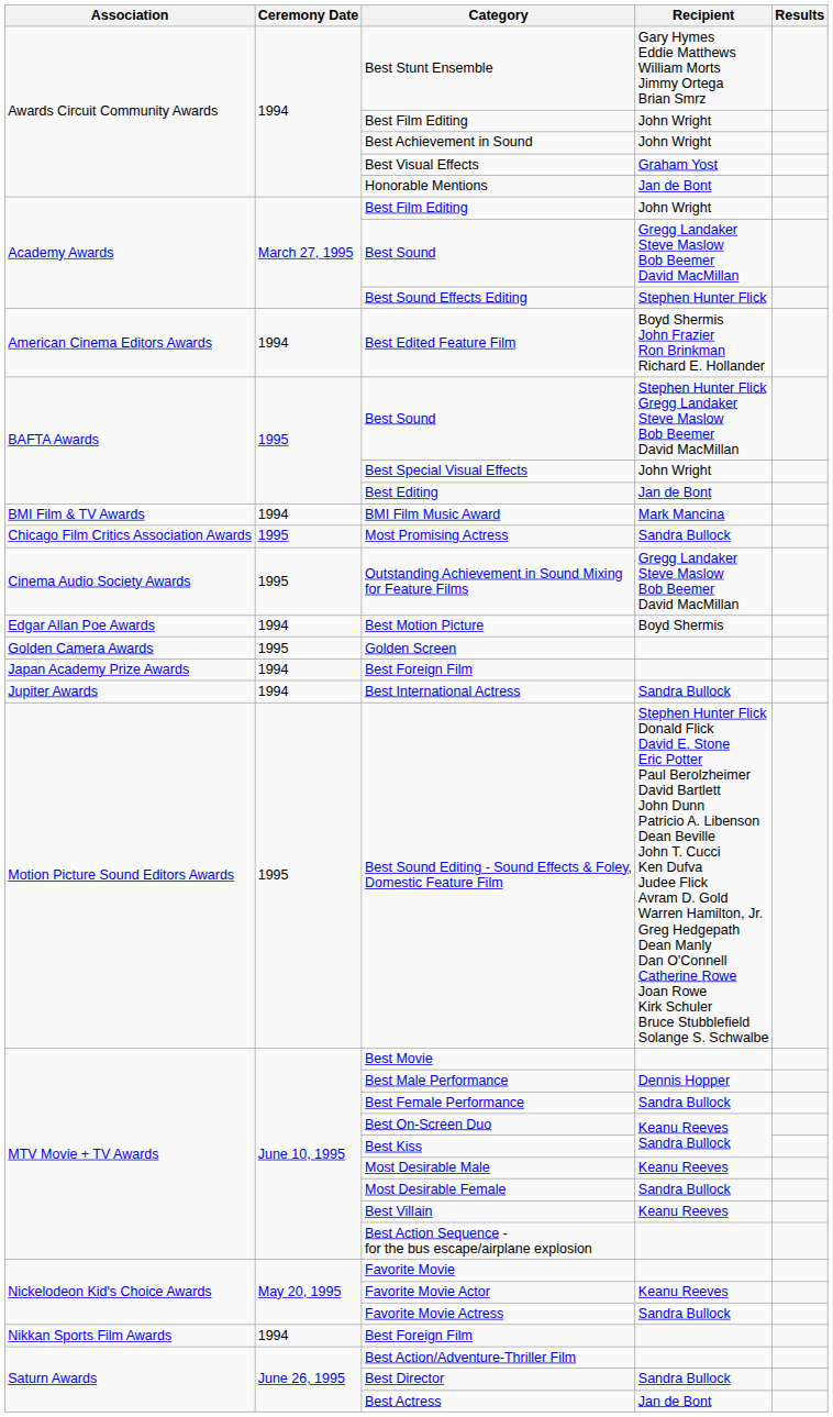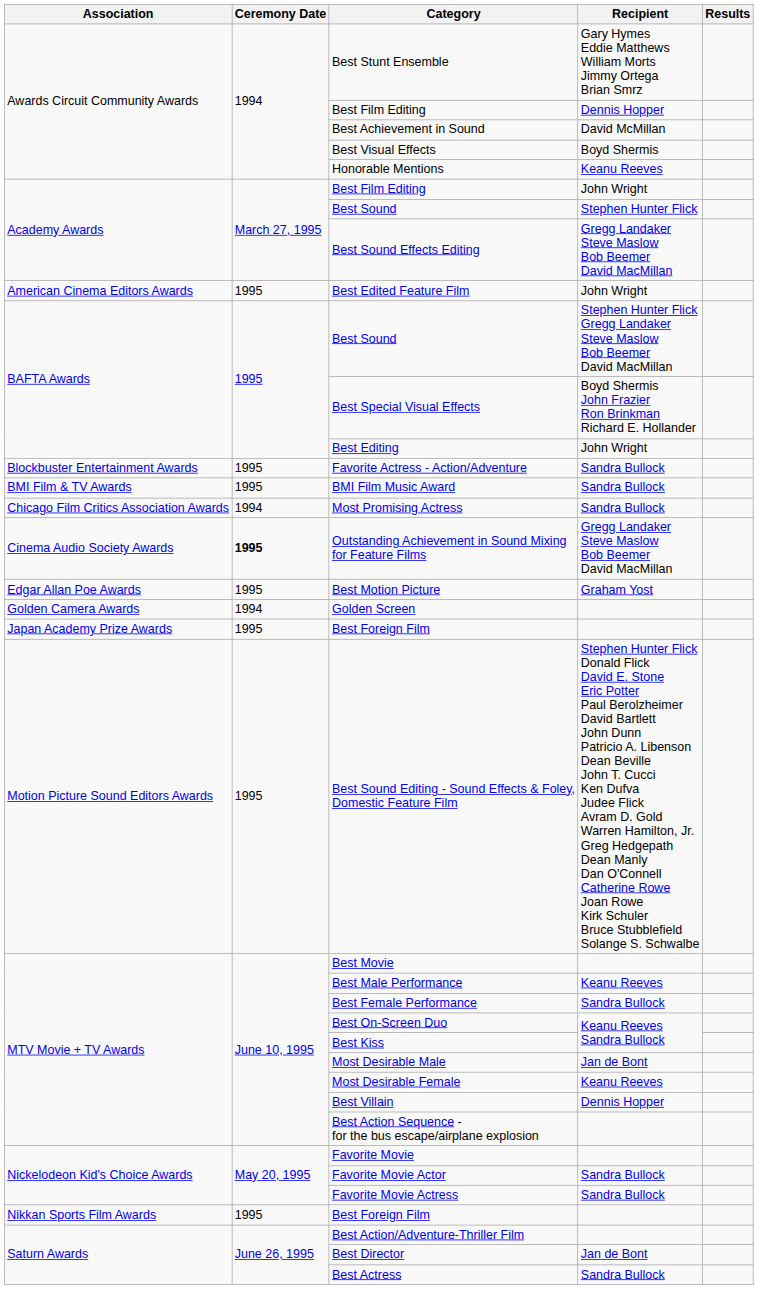Awards Circuit Community Awards / Best Film Editing | Recipient: John Wright -> Dennis Hopper
Best Achievement in Sound | Recipient: John Wright -> David McMillan
Best Visual Effects | Recipient: Graham Yost -> Boyd Shermis
Honorable Mentions | Recipient: Jan de Bont -> Keanu Reeves
Academy Awards / Best Sound | Recipient: Gregg Landaker Steve Maslow Bob Beemer David MacMillan -> Stephen Hunter Flick
Best Sound Effects Editing | Recipient: Stephen Hunter Flick -> Gregg Landaker Steve Maslow Bob Beemer David MacMillan
Best Edited Feature Film | Ceremony Date: 1994 -> 1995
Best Edited Feature Film | Recipient: Boyd Shermis John Frazier Ron Brinkman Richard E. Hollander -> John Wright
Best Special Visual Effects | Recipient: John Wright -> Boyd Shermis John Frazier Ron Brinkman Richard E. Hollander
Best Editing | Recipient: Jan de Bont -> John Wright
+ row: Blockbuster Entertainment Awards | 1995 | Favorite Actress - Action/Adventure | Sandra Bullock
BMI Film Music Award | Ceremony Date: 1994 -> 1995
BMI Film Music Award | Recipient: Mark Mancina -> Sandra Bullock
Most Promising Actress | Ceremony Date: 1995 -> 1994
Outstanding Achievement in Sound Mixing for Feature Films | Ceremony Date: normal -> bold
Best Motion Picture | Ceremony Date: 1994 -> 1995
Best Motion Picture | Recipient: Boyd Shermis -> Graham Yost
Golden Screen | Ceremony Date: 1995 -> 1994
Japan Academy Prize Awards / Best Foreign Film | Ceremony Date: 1994 -> 1995
- row: Jupiter Awards | 1994 | Best International Actress | Sandra Bullock
Best Male Performance | Recipient: Dennis Hopper -> Keanu Reeves
Most Desirable Male | Recipient: Keanu Reeves -> Jan de Bont
Most Desirable Female | Recipient: Sandra Bullock -> Keanu Reeves
Best Villain | Recipient: Keanu Reeves -> Dennis Hopper
Favorite Movie Actor | Recipient: Keanu Reeves -> Sandra Bullock
Nikkan Sports Film Awards / Best Foreign Film | Ceremony Date: 1994 -> 1995
Best Director | Recipient: Sandra Bullock -> Jan de Bont
Best Actress | Recipient: Jan de Bont -> Sandra Bullock
